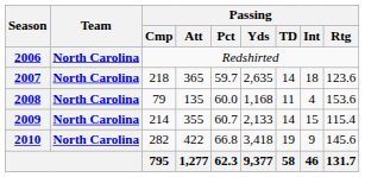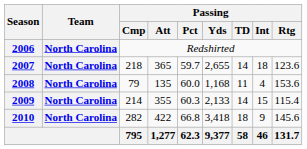2007 | Passing / Yds: 2,635 -> 2,655
2009 | Passing / Pct: 60.7 -> 60.3
2010 | Passing / TD: 19 -> 18
